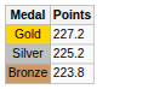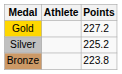+ column: Athlete
